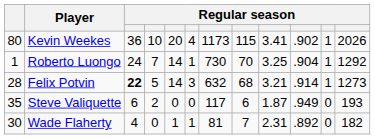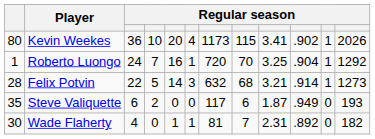Roberto Luongo | column 5: 14 -> 16
Roberto Luongo | column 7: 730 -> 720
Felix Potvin | column 3: bold -> normal
